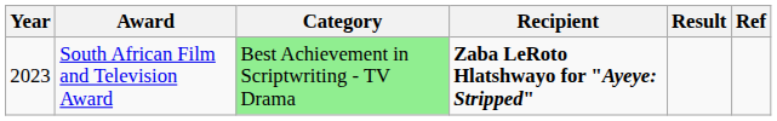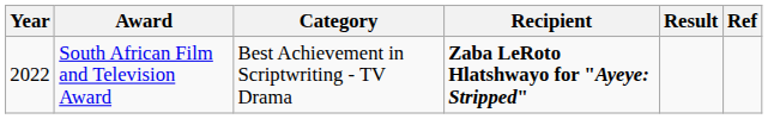South African Film and Television Award | Year: 2023 -> 2022
South African Film and Television Award | Category: lightgreen background -> no background
